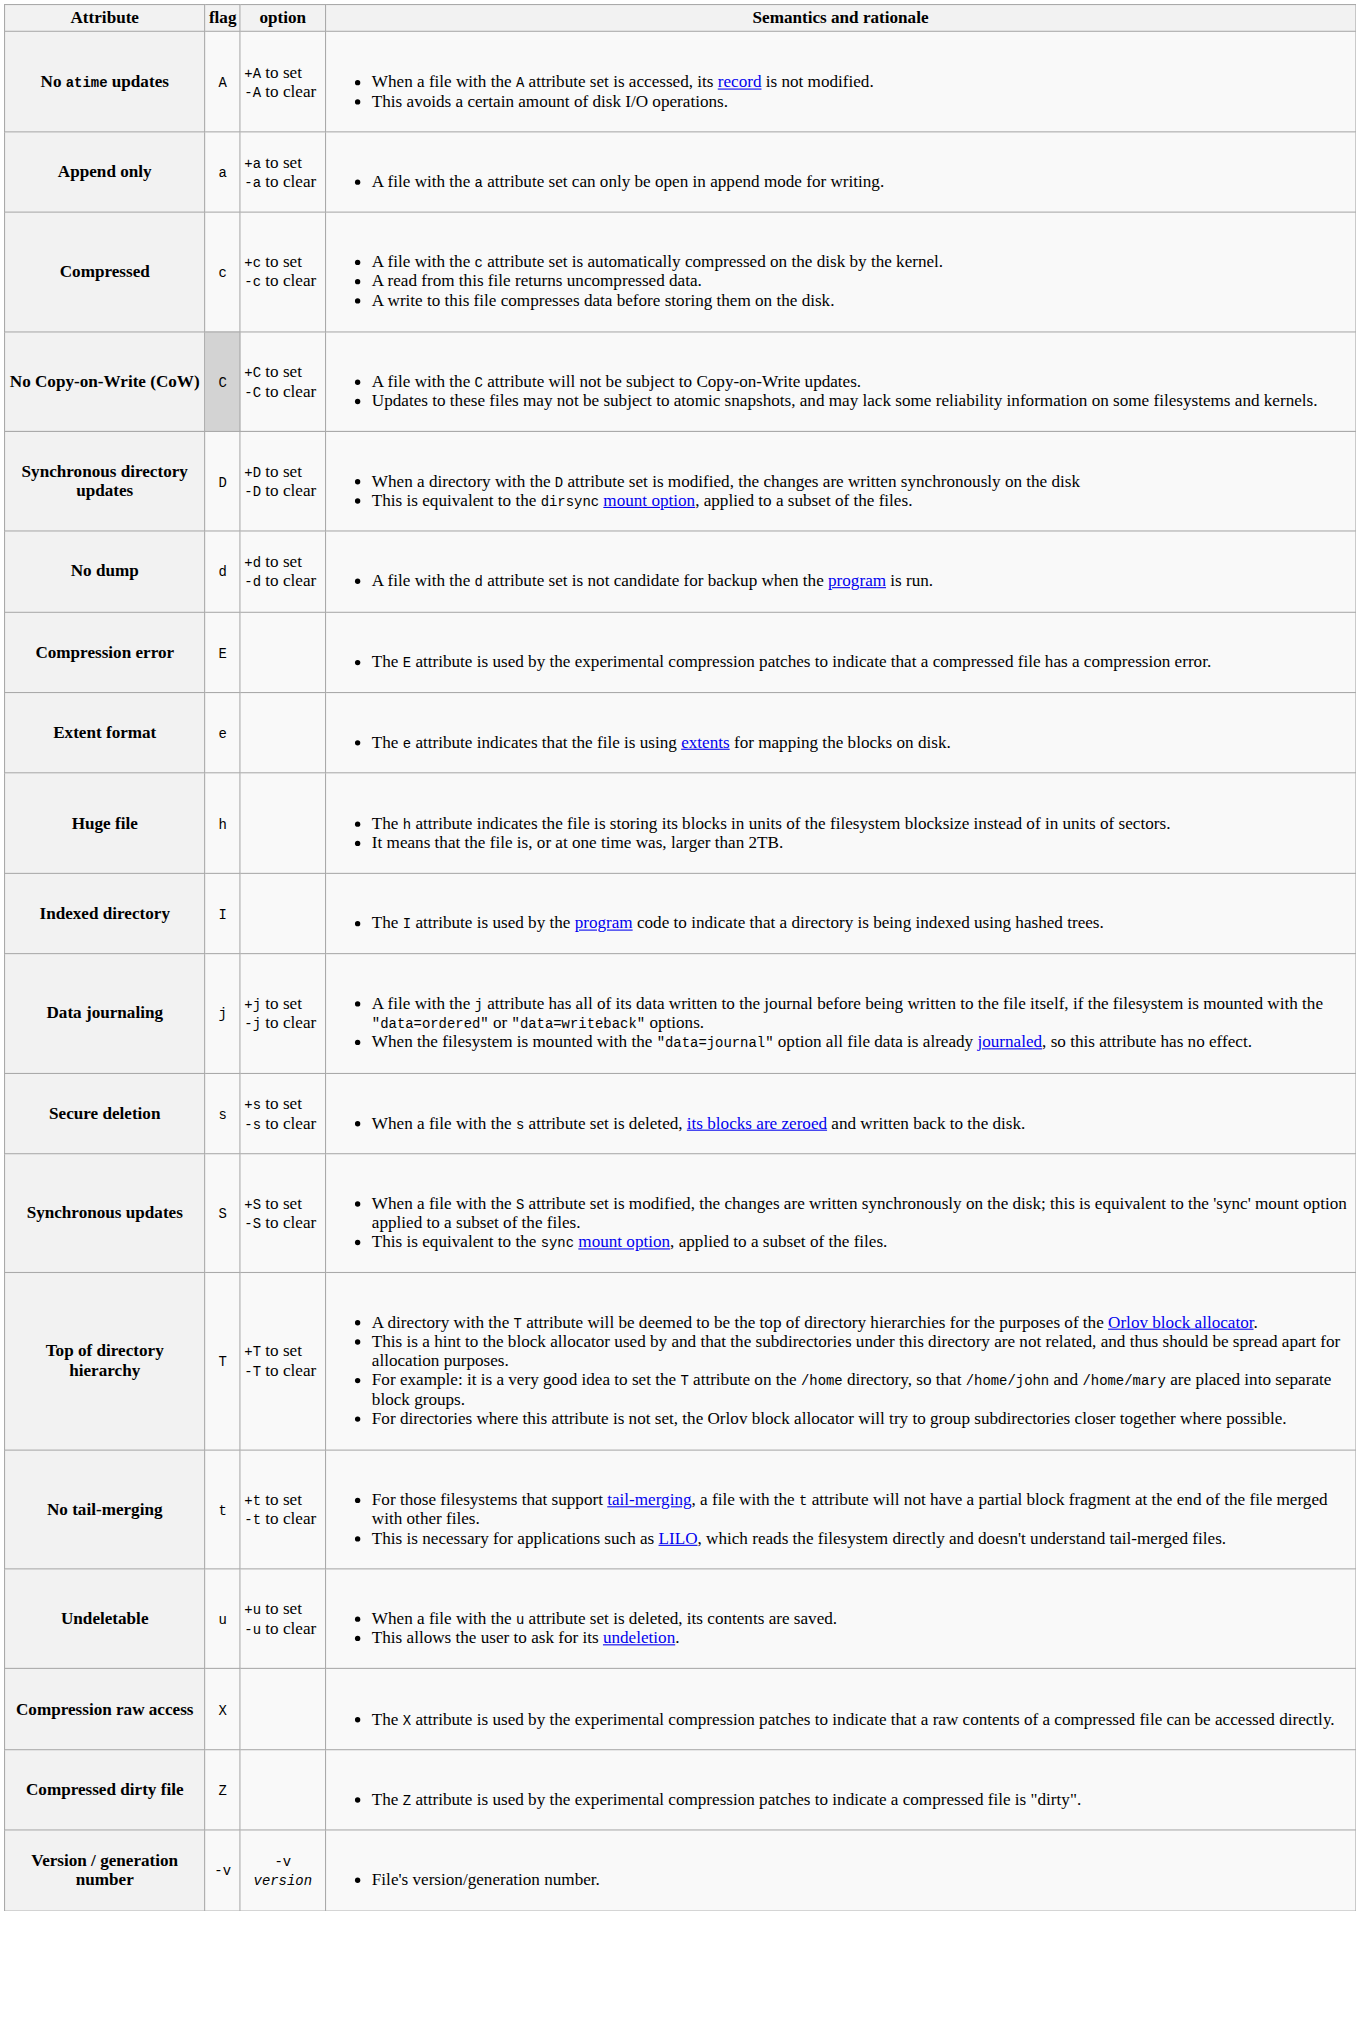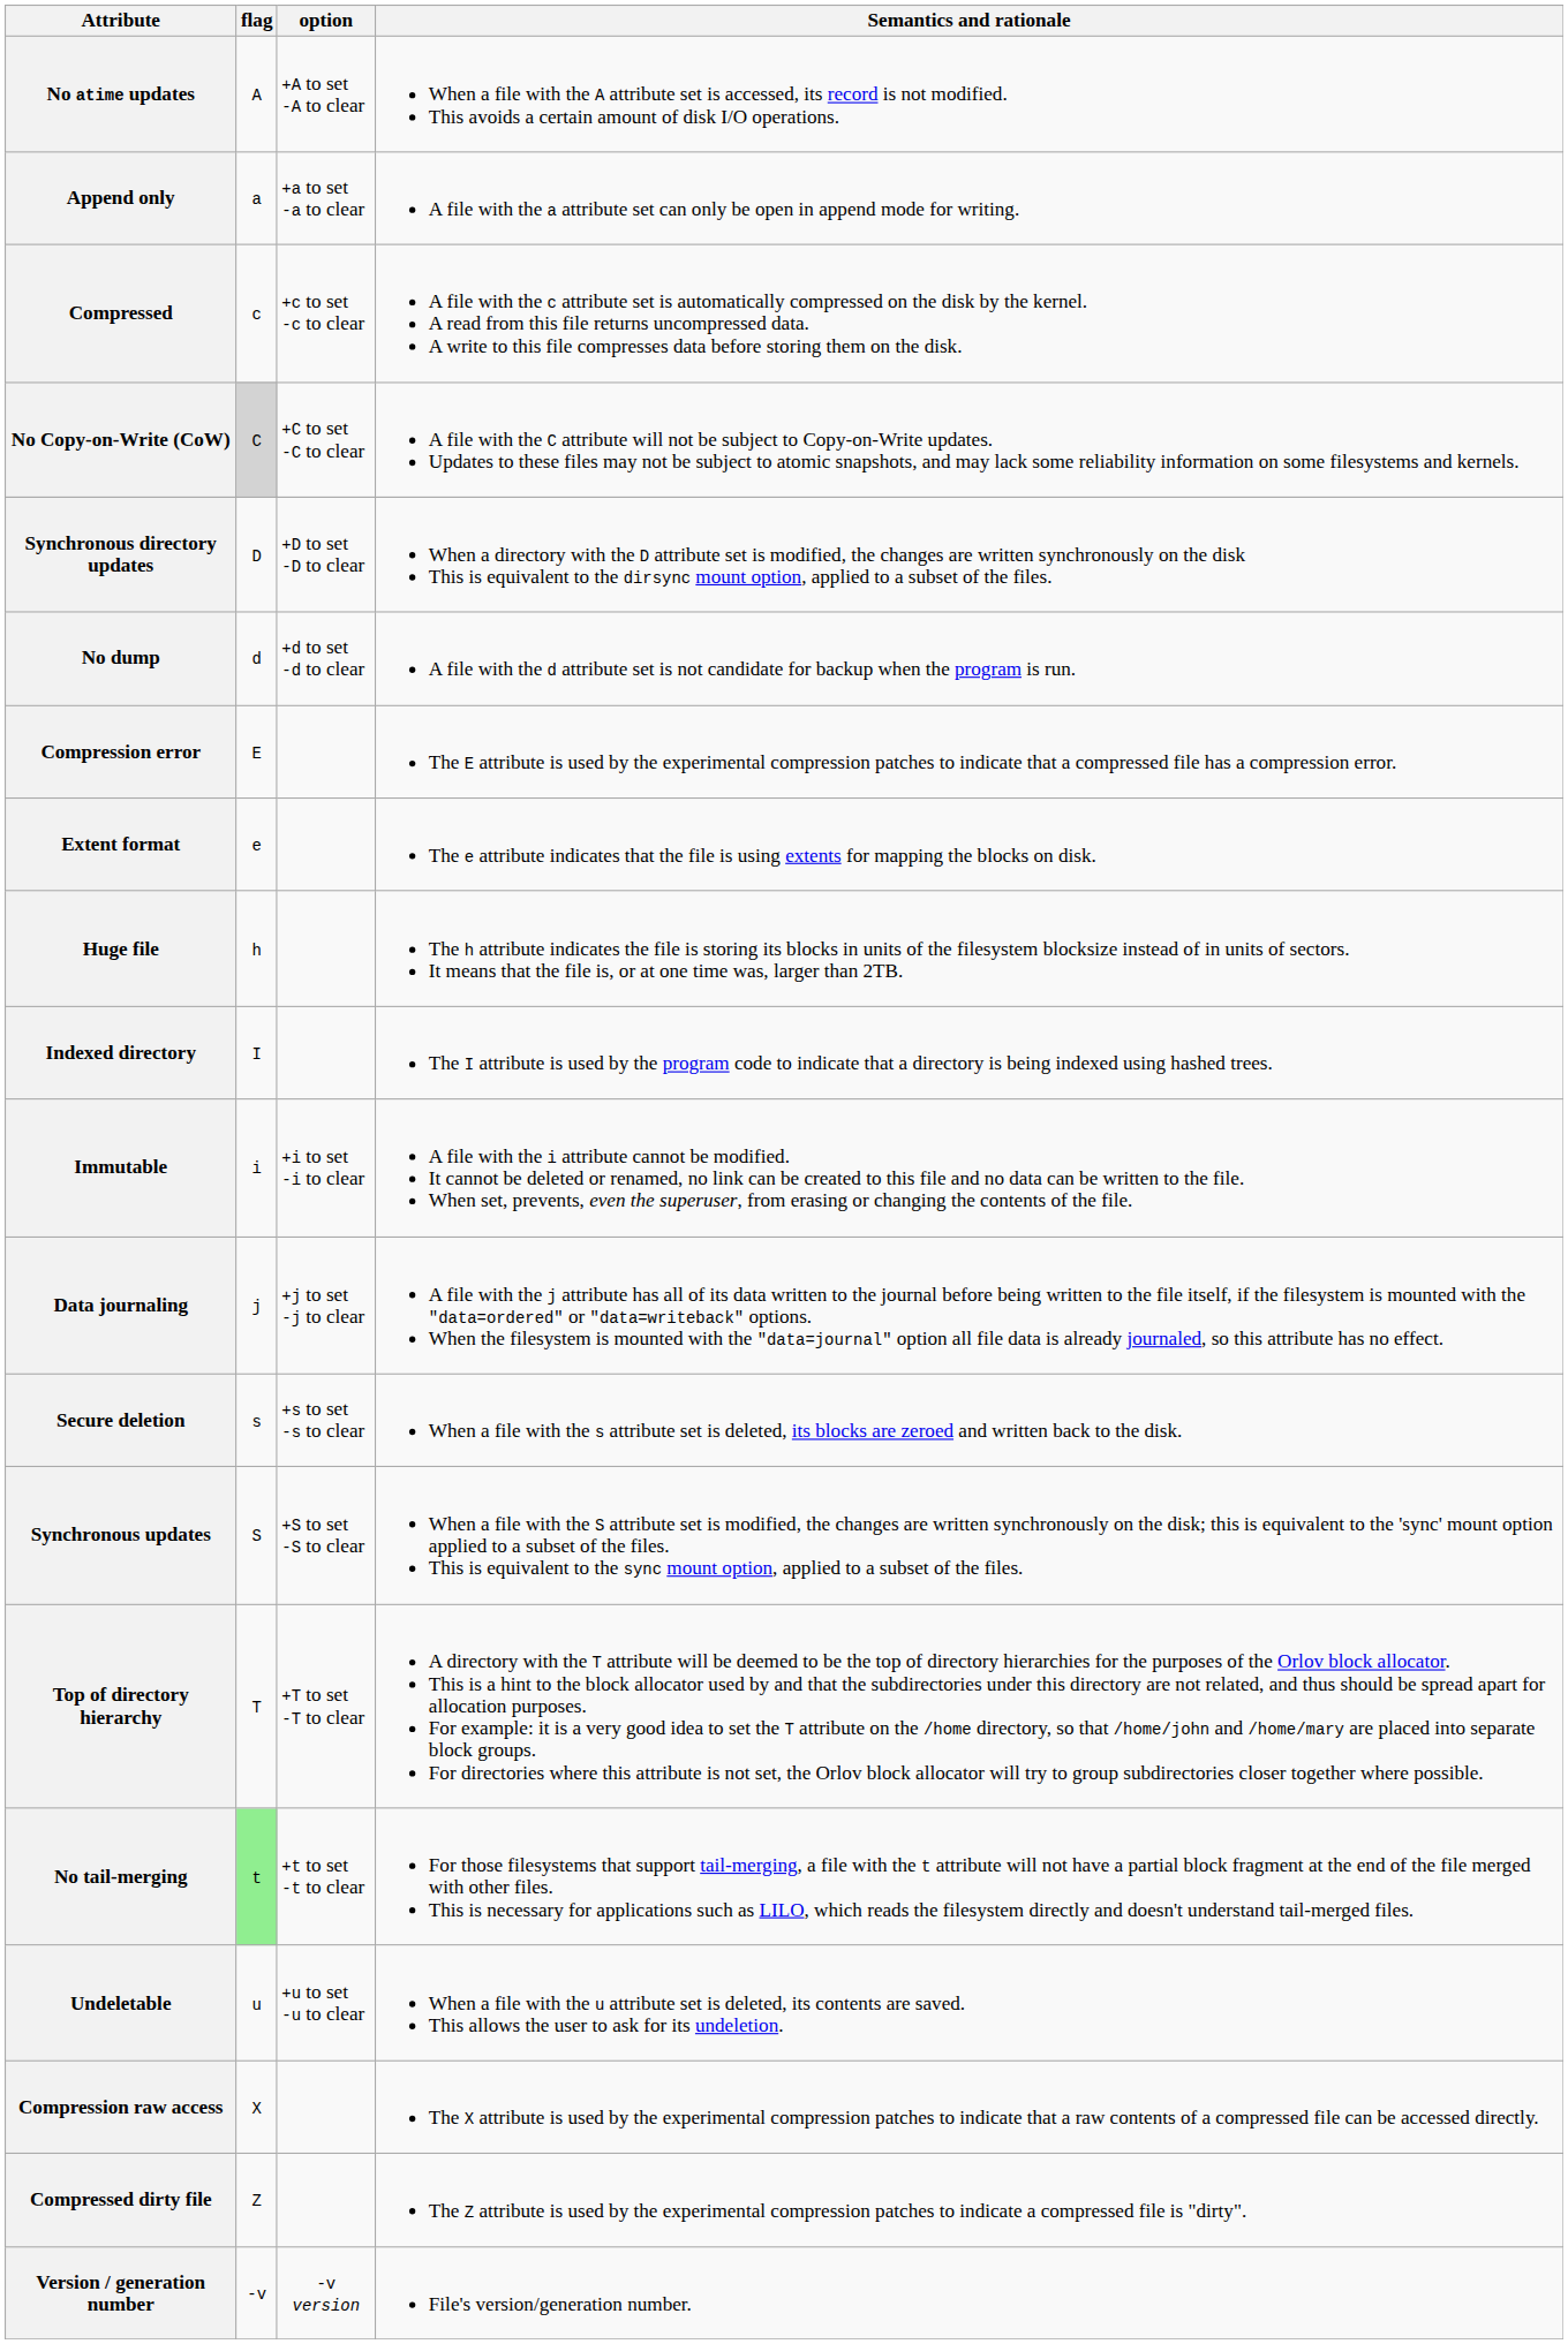+ row: Immutable | i | +i to set -i to clear | A file with the i attribute cannot be modified. It cannot be deleted or renamed, no link can be created to this file and no data can be written to the file. When set, prevents, even the superuser, from erasing or changing the contents of the file.
No tail-merging | flag: no background -> lightgreen background
